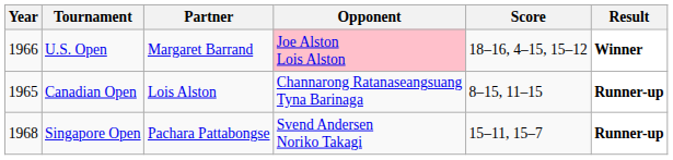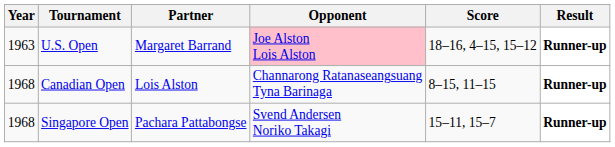U.S. Open | Year: 1966 -> 1963
U.S. Open | Result: Winner -> Runner-up
Canadian Open | Year: 1965 -> 1968
